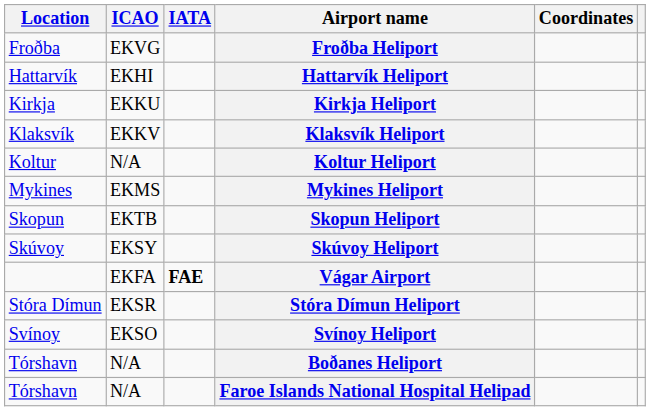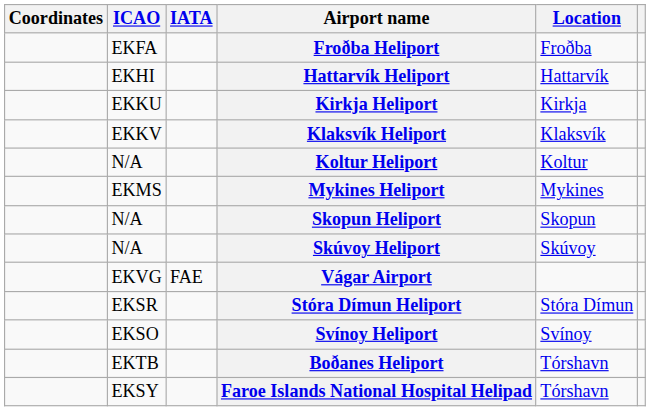columns swapped: Location <-> Coordinates
Froðba Heliport | ICAO: EKVG -> EKFA
Skopun Heliport | ICAO: EKTB -> N/A
Skúvoy Heliport | ICAO: EKSY -> N/A
Vágar Airport | ICAO: EKFA -> EKVG
Vágar Airport | IATA: bold -> normal
Boðanes Heliport | ICAO: N/A -> EKTB
Faroe Islands National Hospital Helipad | ICAO: N/A -> EKSY
